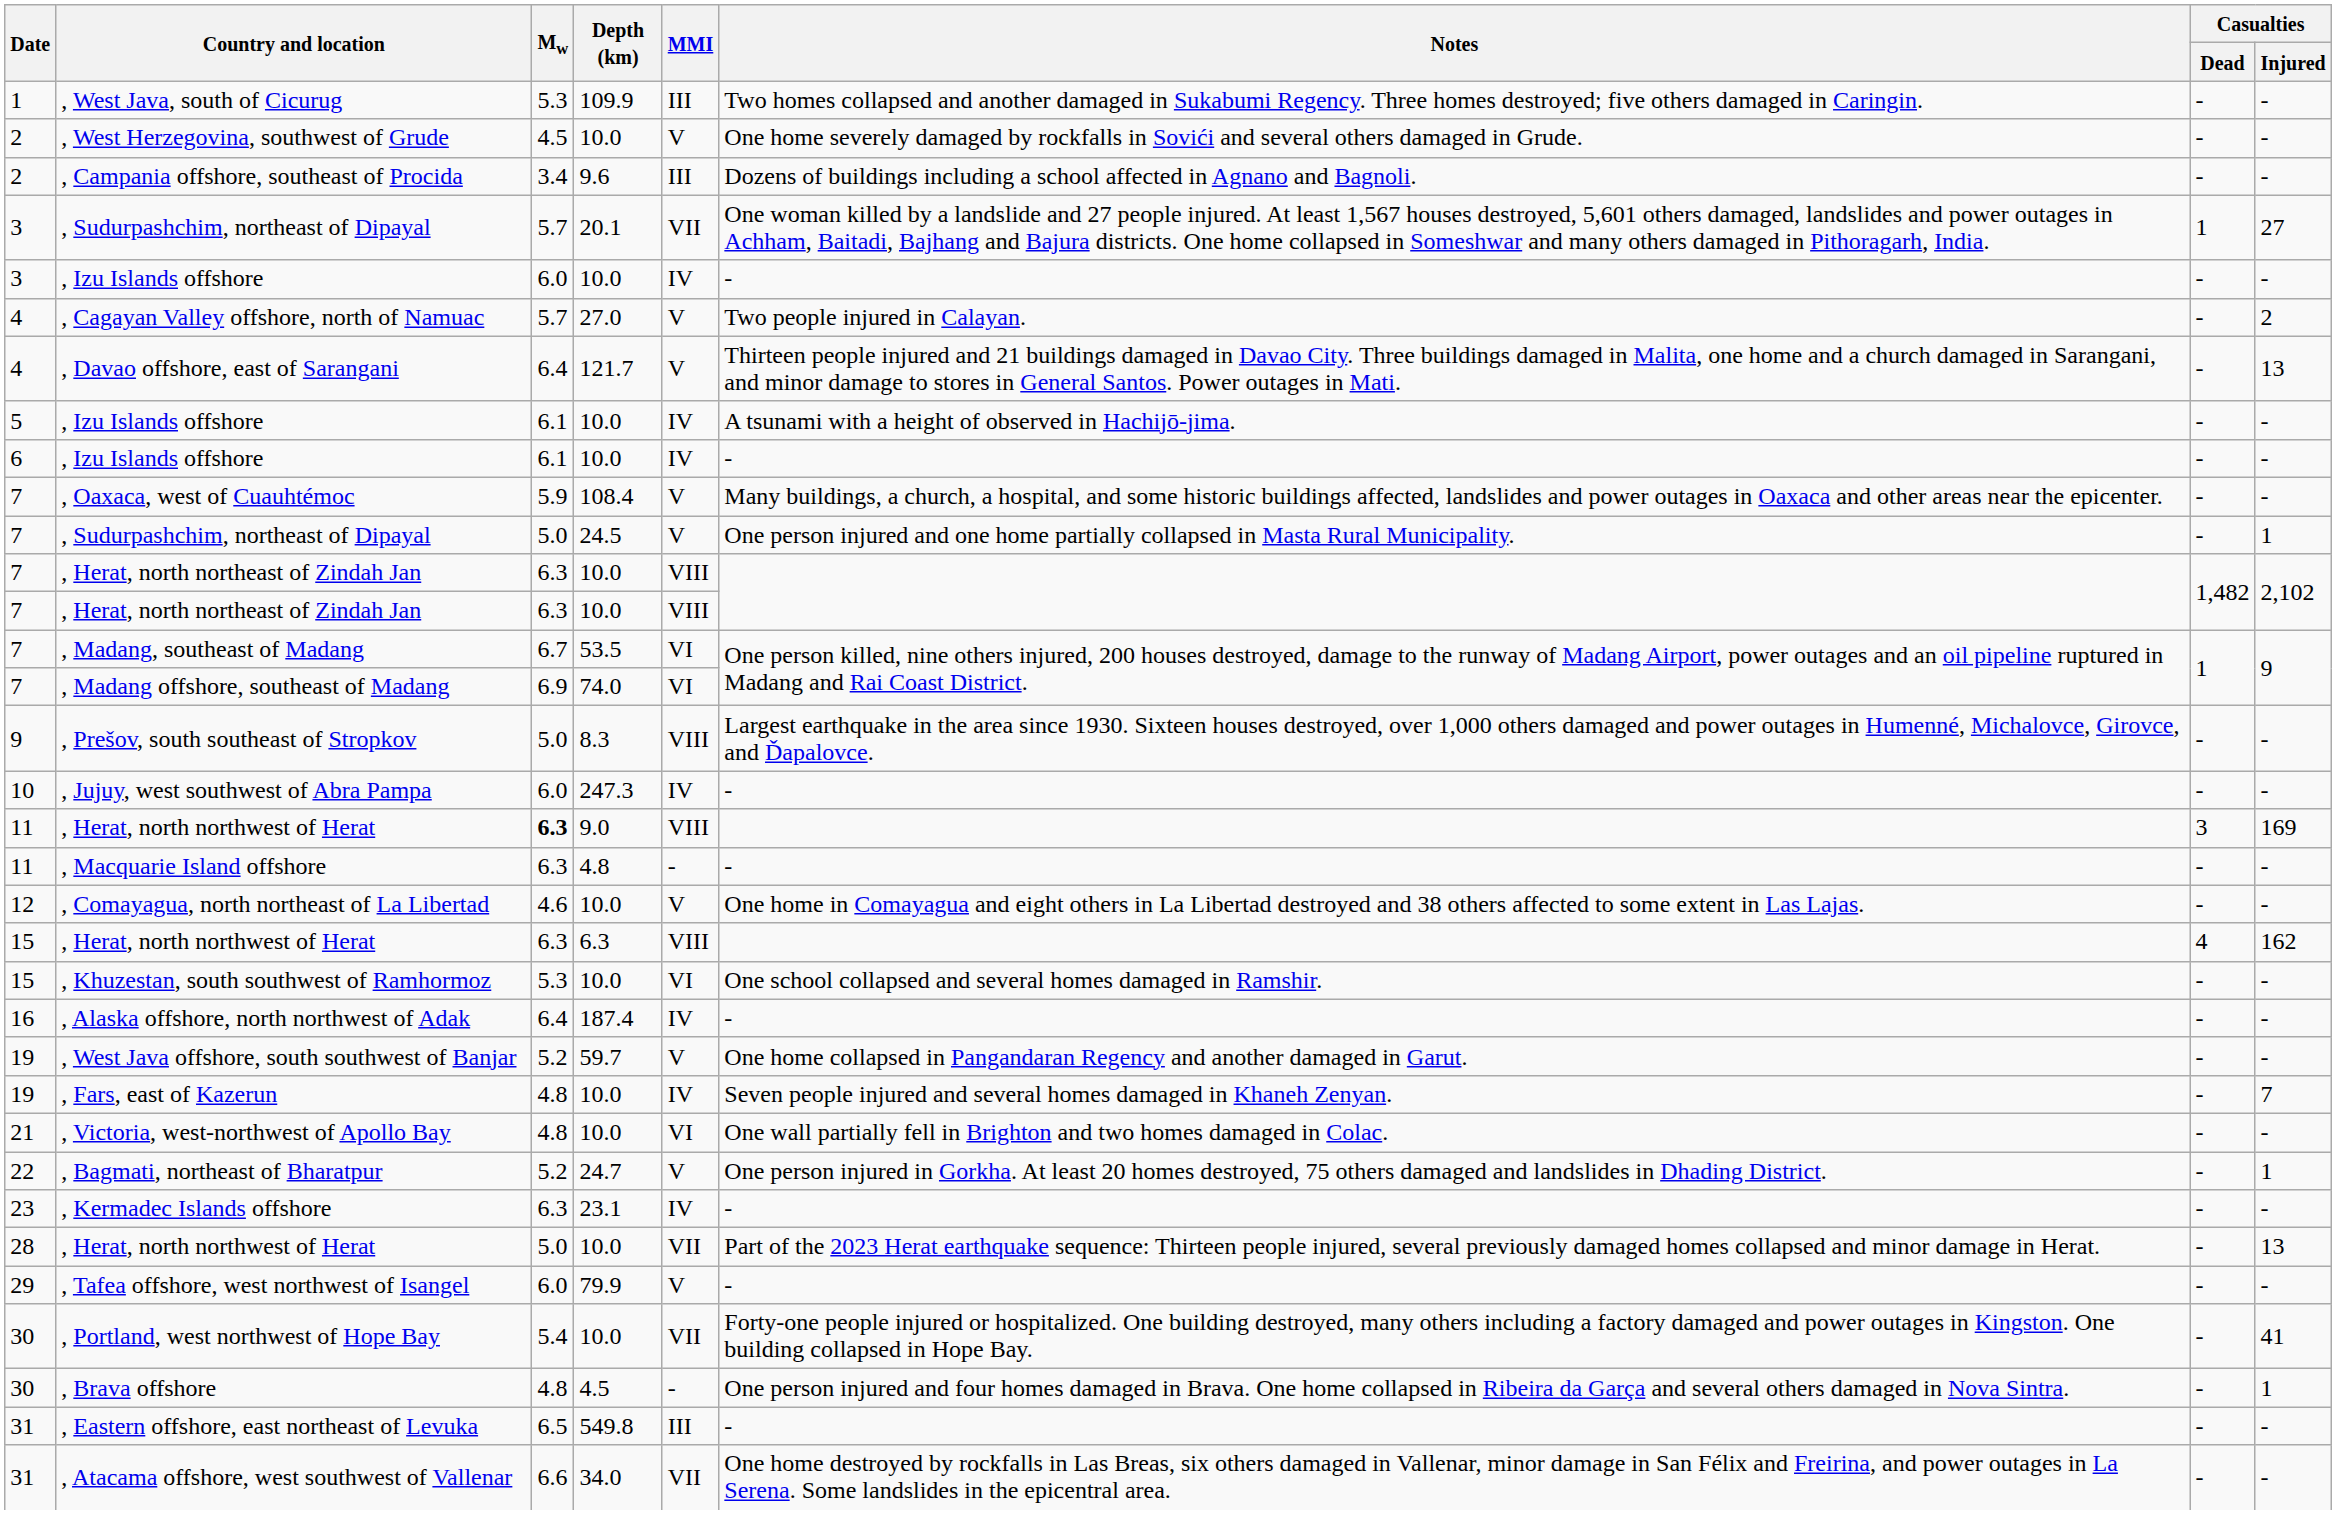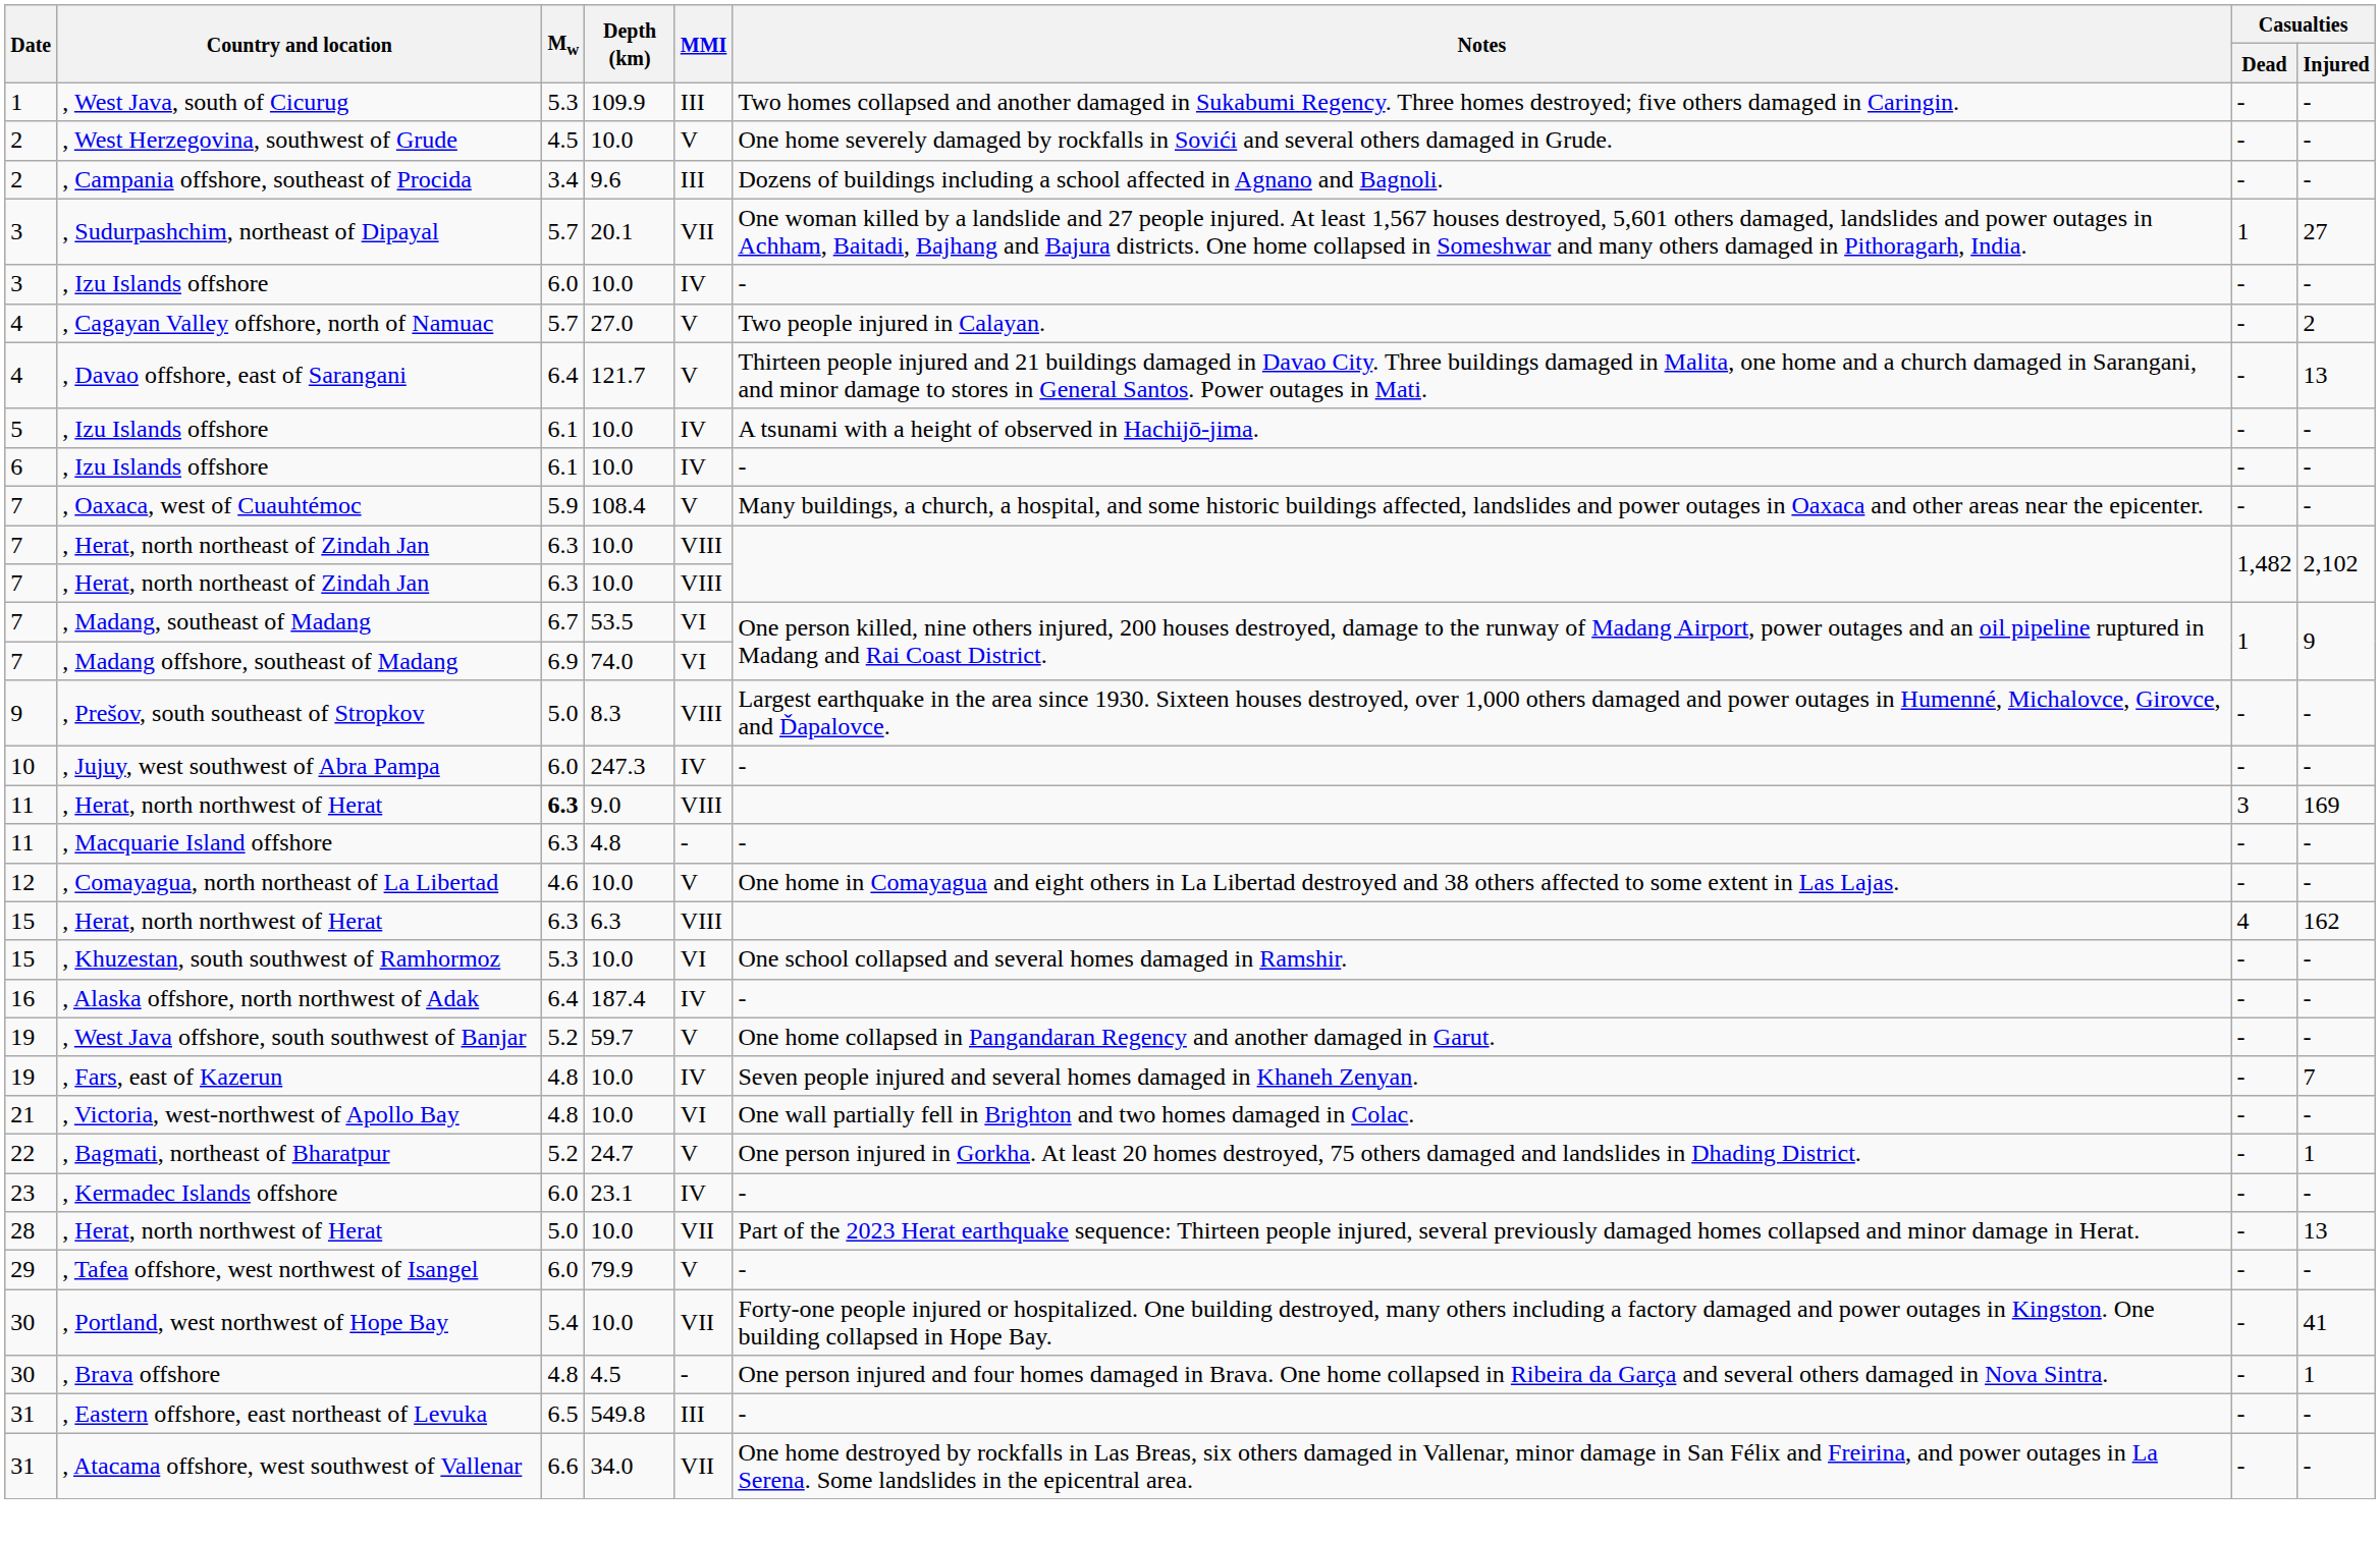- row: 7 | , Sudurpashchim, northeast of Dipayal | 5.0 | 24.5 | V | One person injured and one home partially collapsed in Masta Rural Municipality. | - | 1
, Kermadec Islands offshore | Mw: 6.3 -> 6.0
